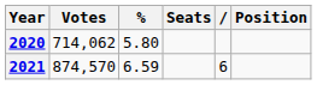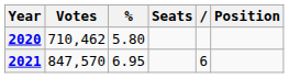2020 | Votes: 714,062 -> 710,462
2021 | Votes: 874,570 -> 847,570
2021 | %: 6.59 -> 6.95
